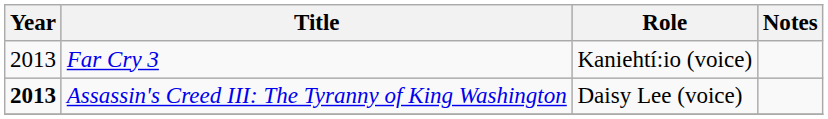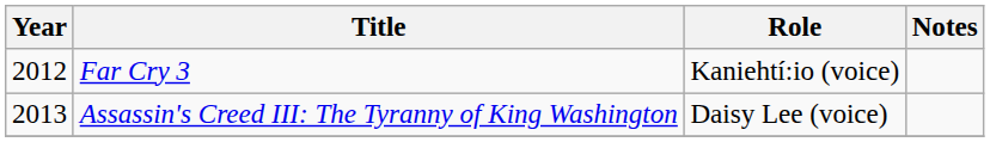Far Cry 3 | Year: 2013 -> 2012
Assassin's Creed III: The Tyranny of King Washington | Year: bold -> normal
